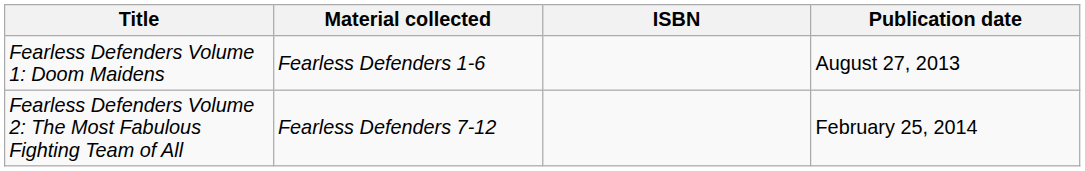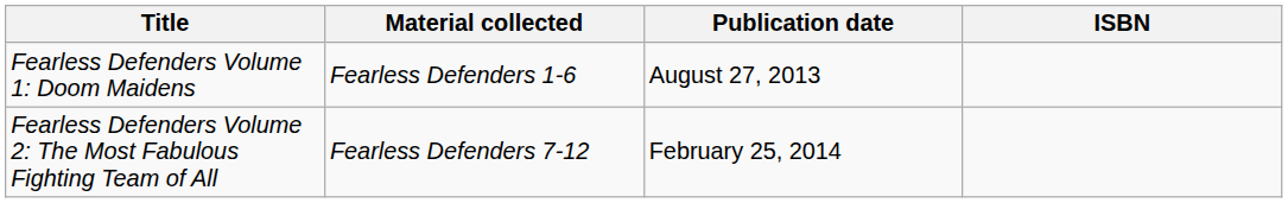columns swapped: Publication date <-> ISBN
